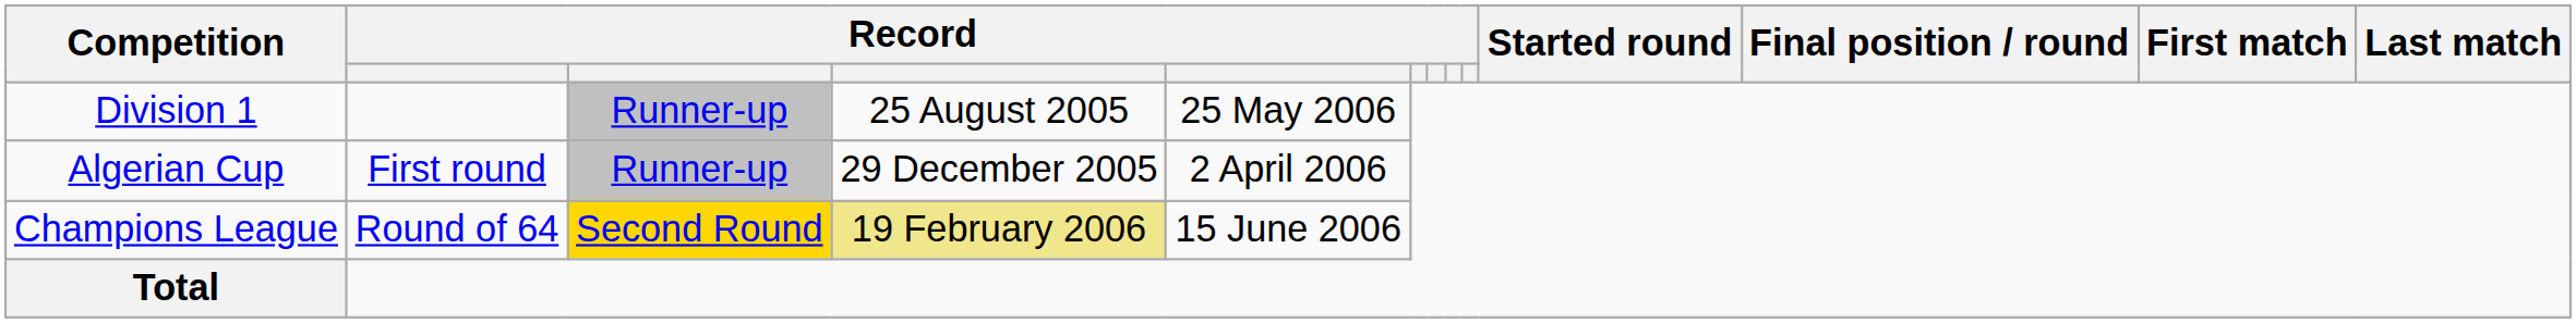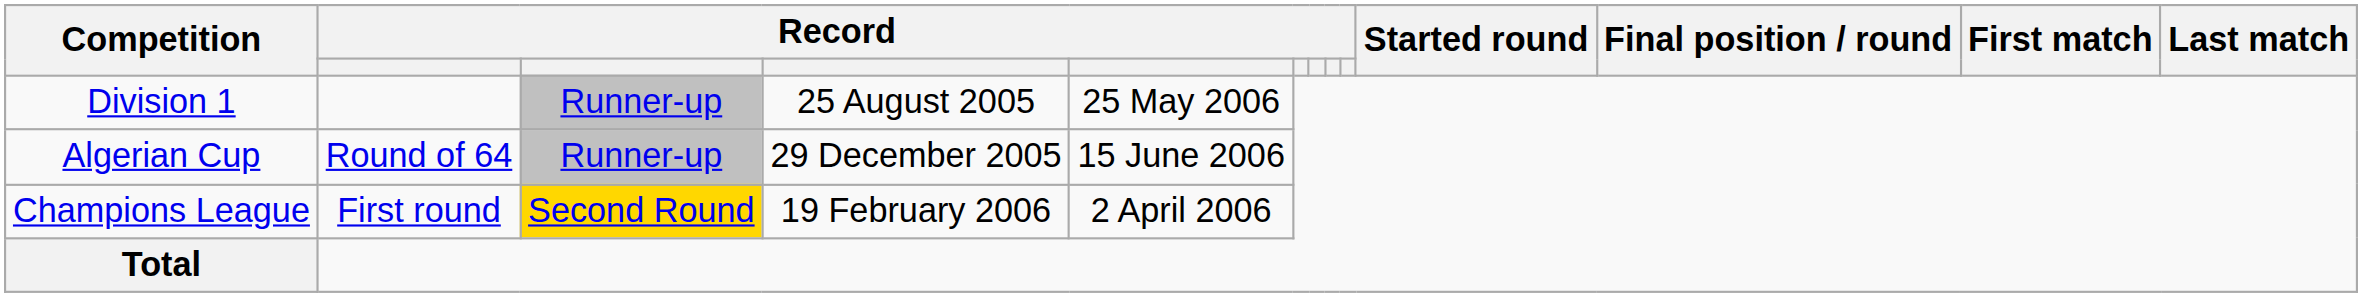Algerian Cup | column 2: First round -> Round of 64
Algerian Cup | column 5: 2 April 2006 -> 15 June 2006
Champions League | column 2: Round of 64 -> First round
Champions League | column 4: khaki background -> no background
Champions League | column 5: 15 June 2006 -> 2 April 2006
